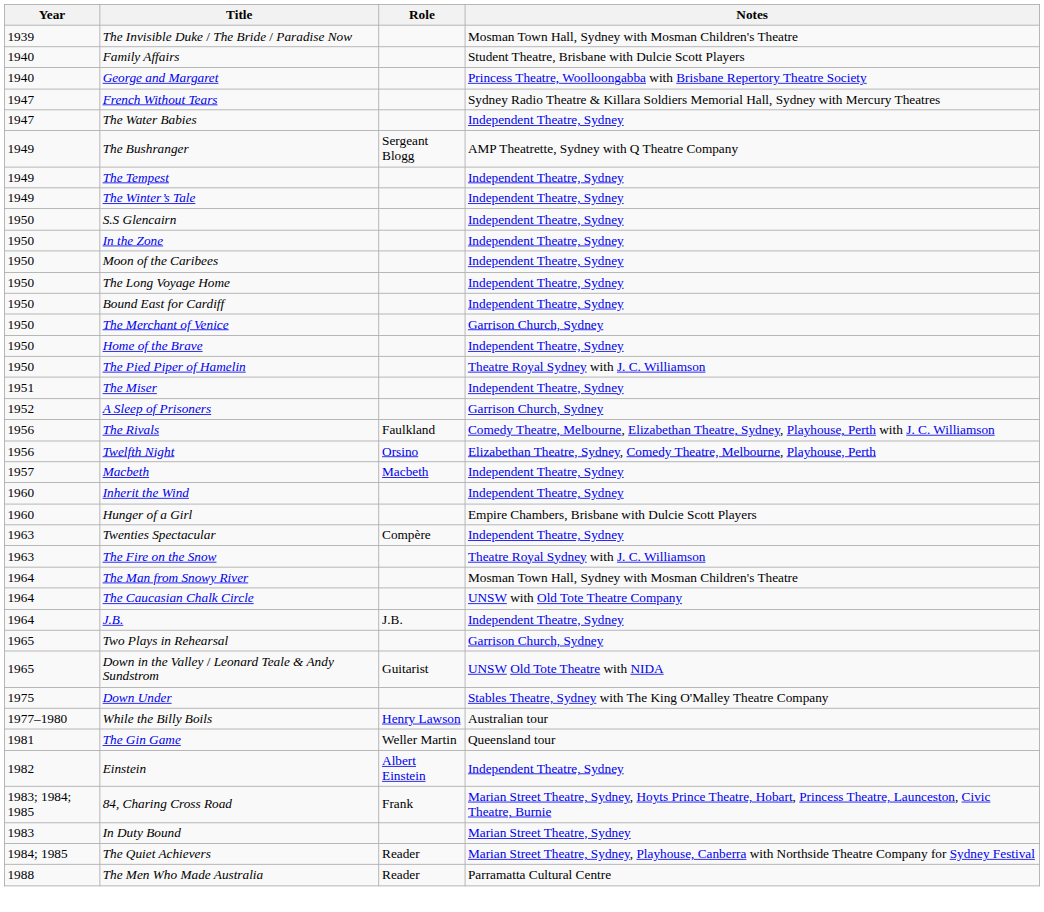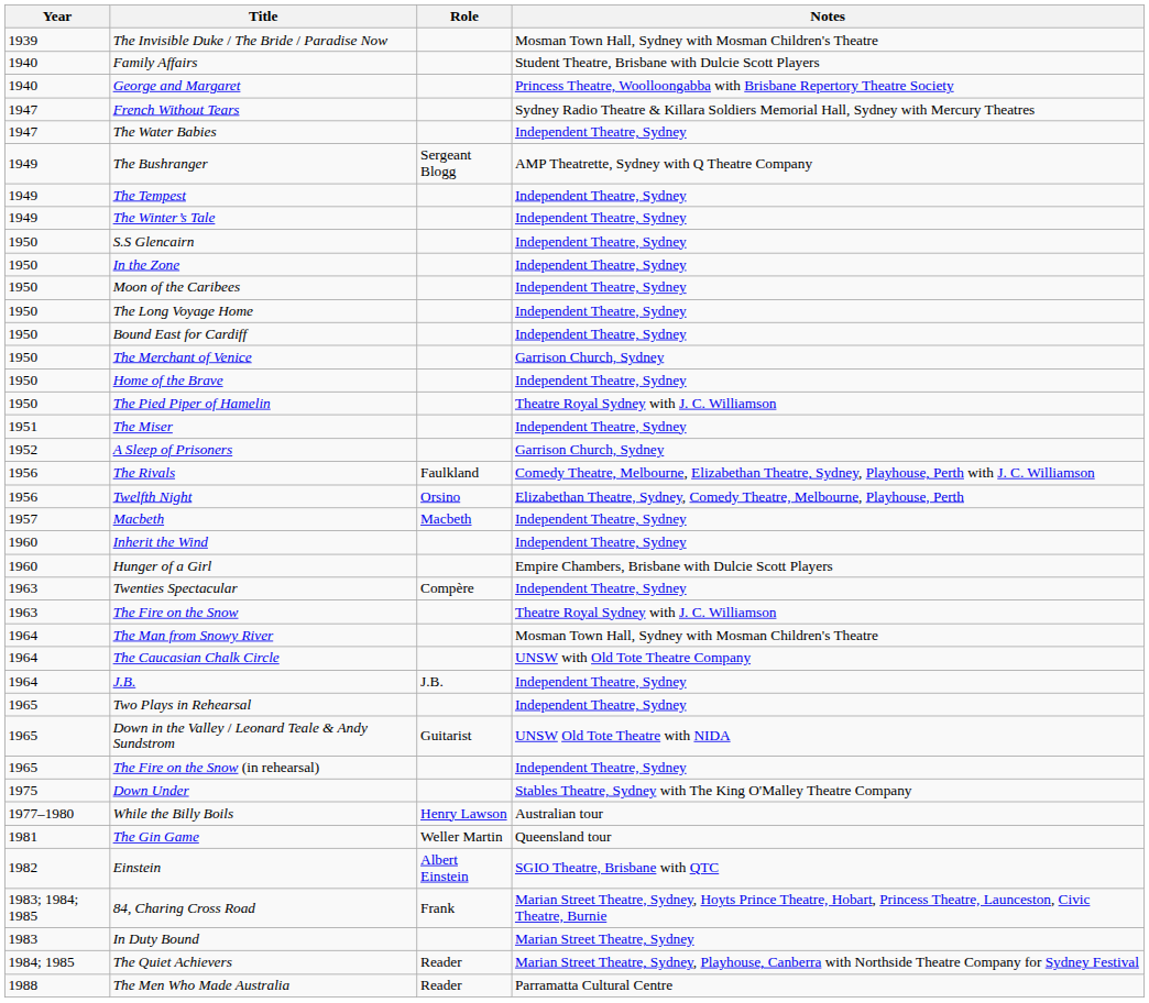Two Plays in Rehearsal | Notes: Garrison Church, Sydney -> Independent Theatre, Sydney
+ row: 1965 | The Fire on the Snow (in rehearsal) | Independent Theatre, Sydney
Einstein | Notes: Independent Theatre, Sydney -> SGIO Theatre, Brisbane with QTC
